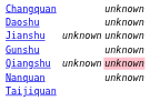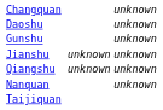rows swapped: Gunshu <-> Jianshu
Qiangshu | column 4: pink background -> no background
